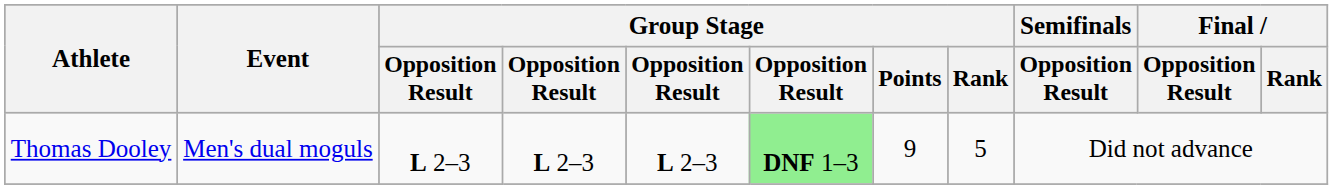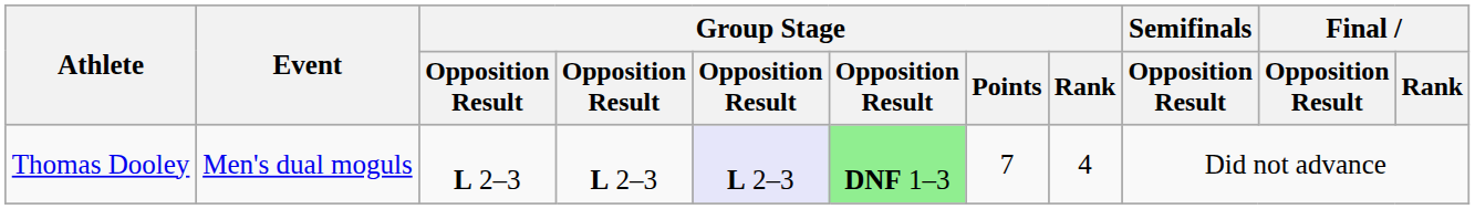Thomas Dooley | column 5: no background -> lavender background
Thomas Dooley | Group Stage / Points: 9 -> 7
Thomas Dooley | Group Stage / Rank: 5 -> 4
